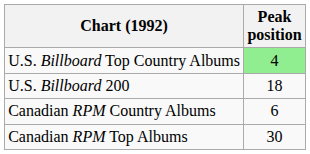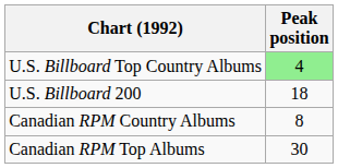Canadian RPM Country Albums | Peak position: 6 -> 8
